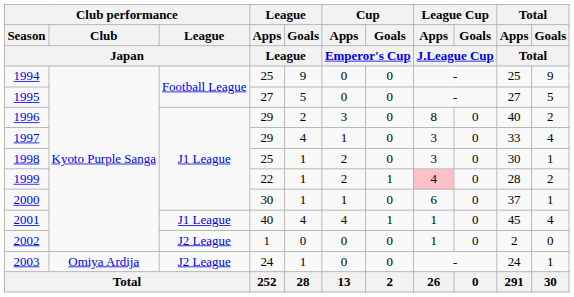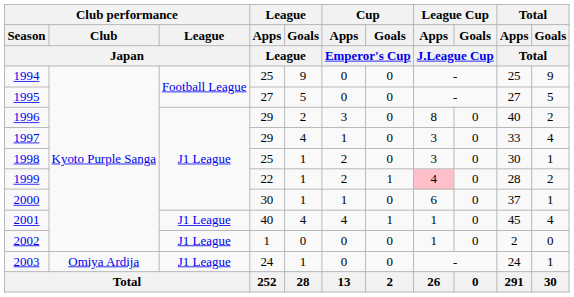2002 | Club performance / League / Japan: J2 League -> J1 League
2003 | Club performance / League / Japan: J2 League -> J1 League
